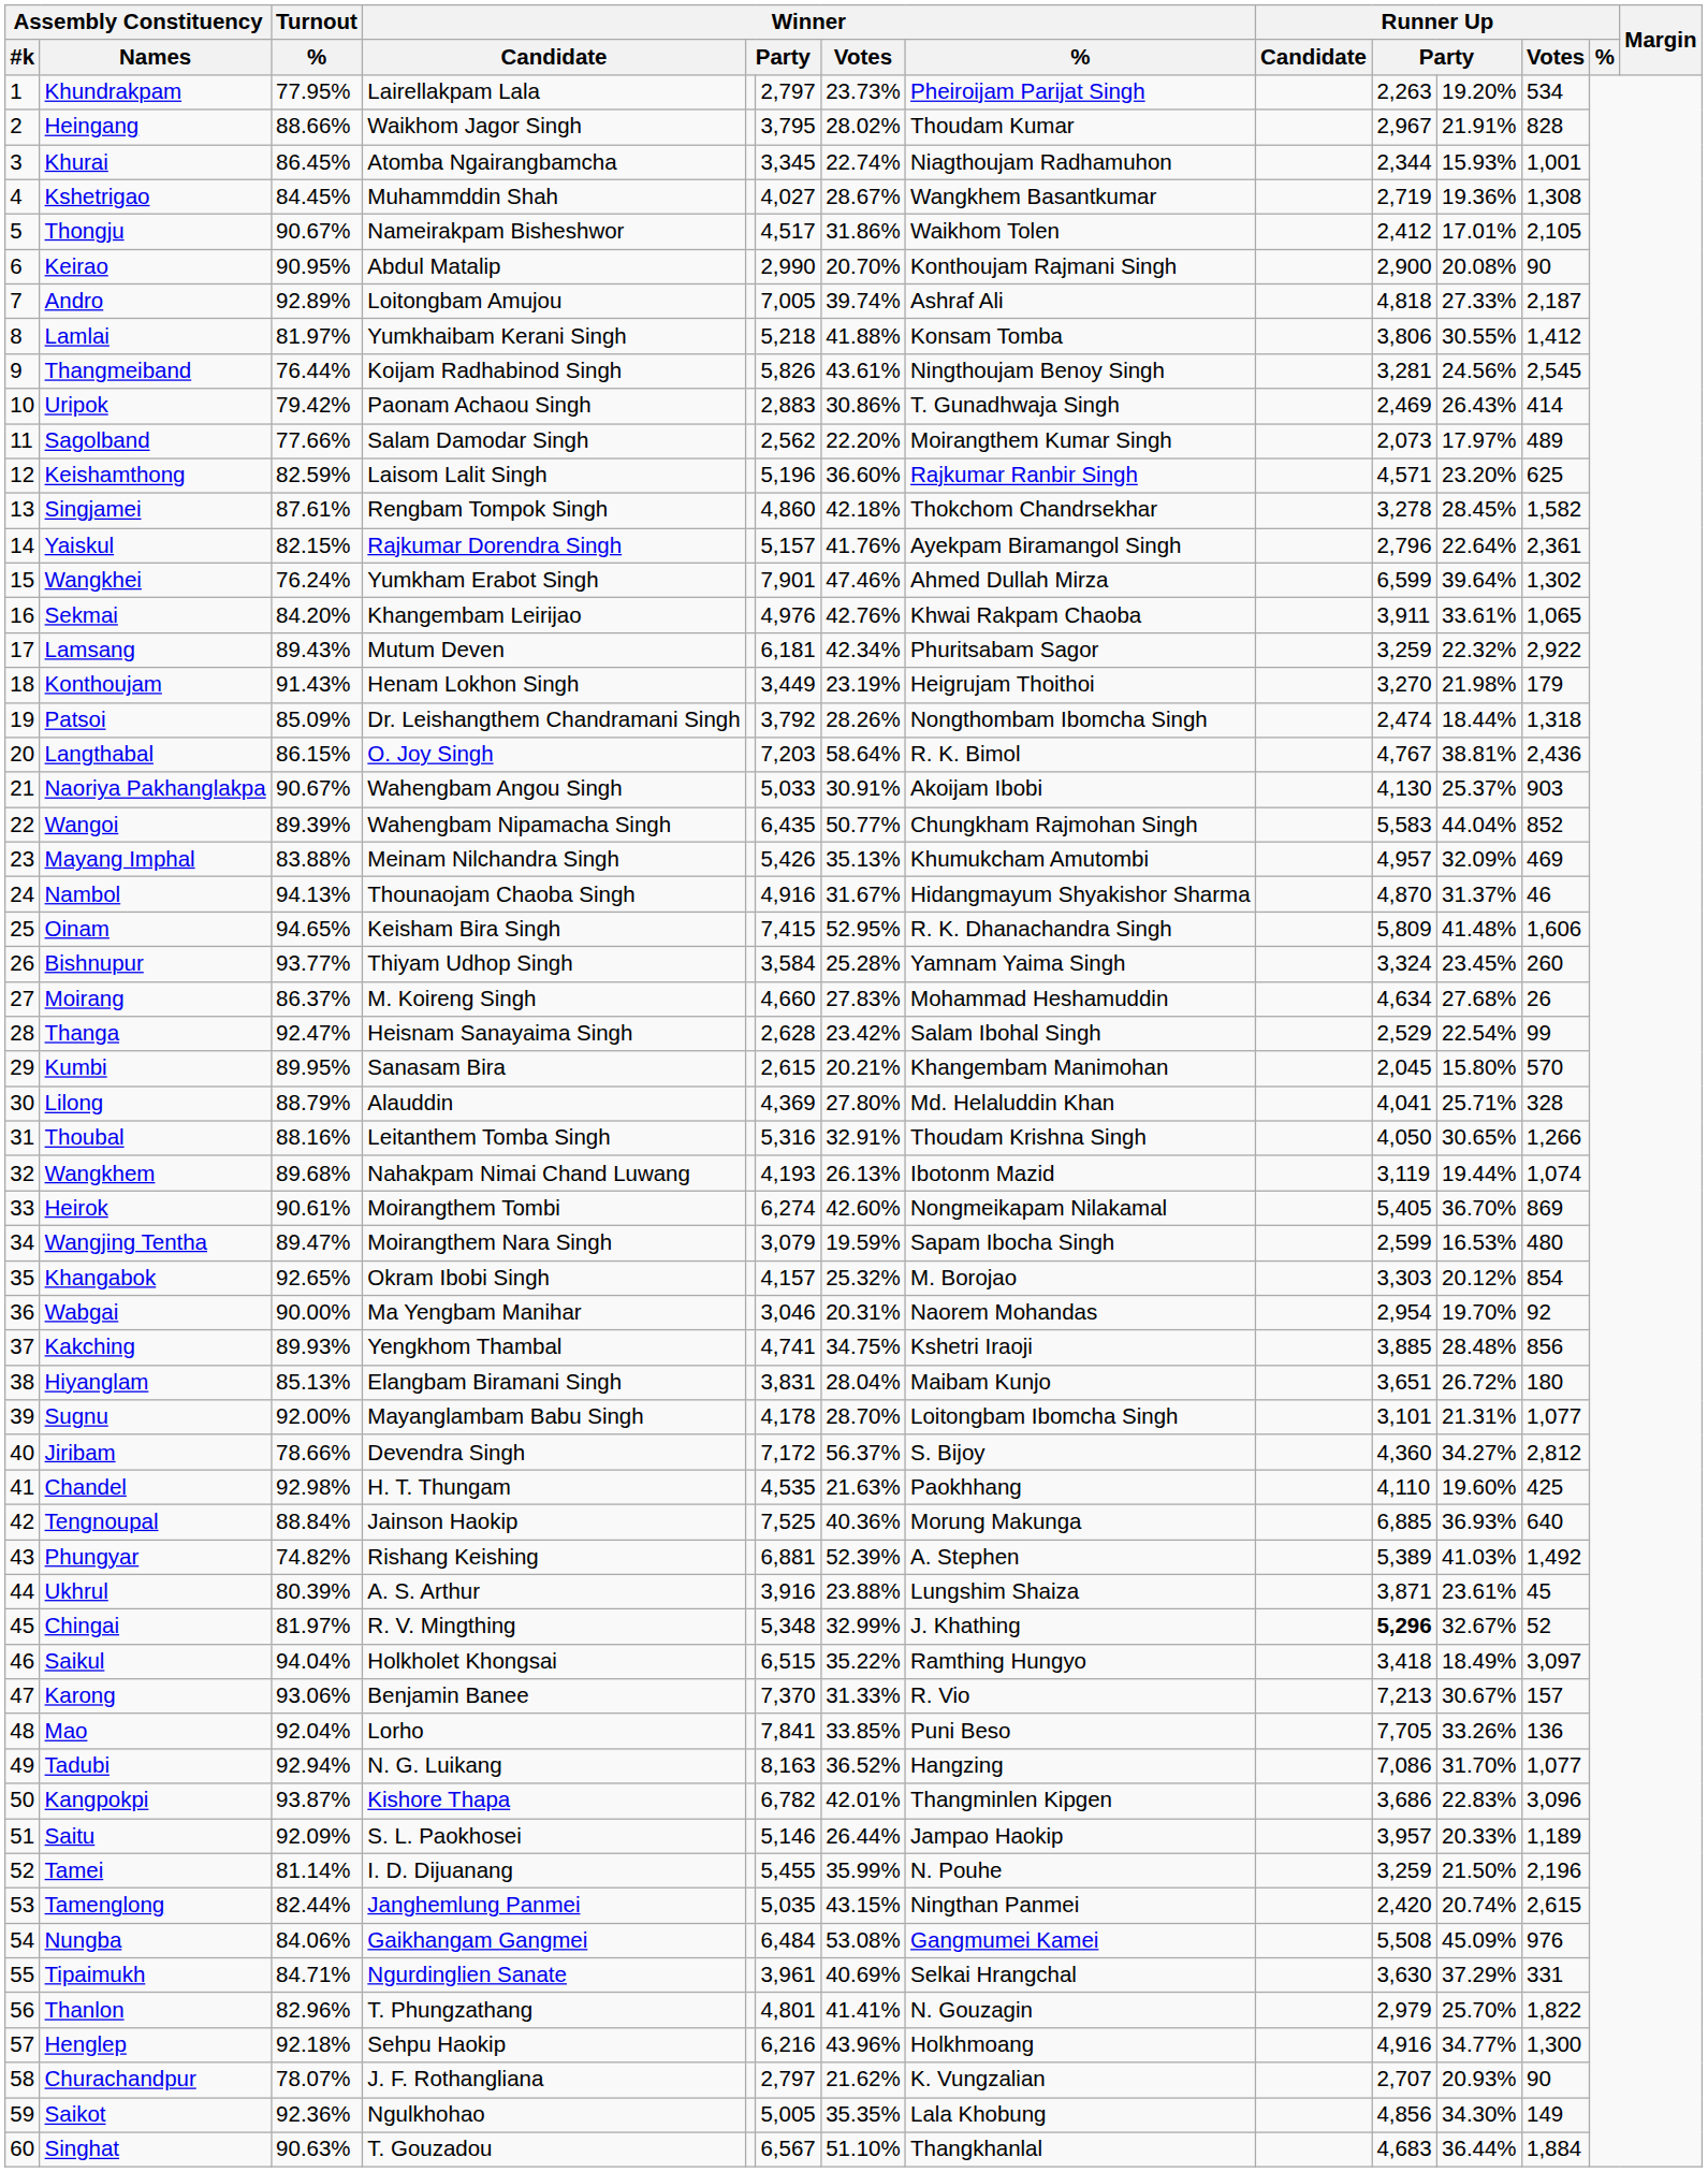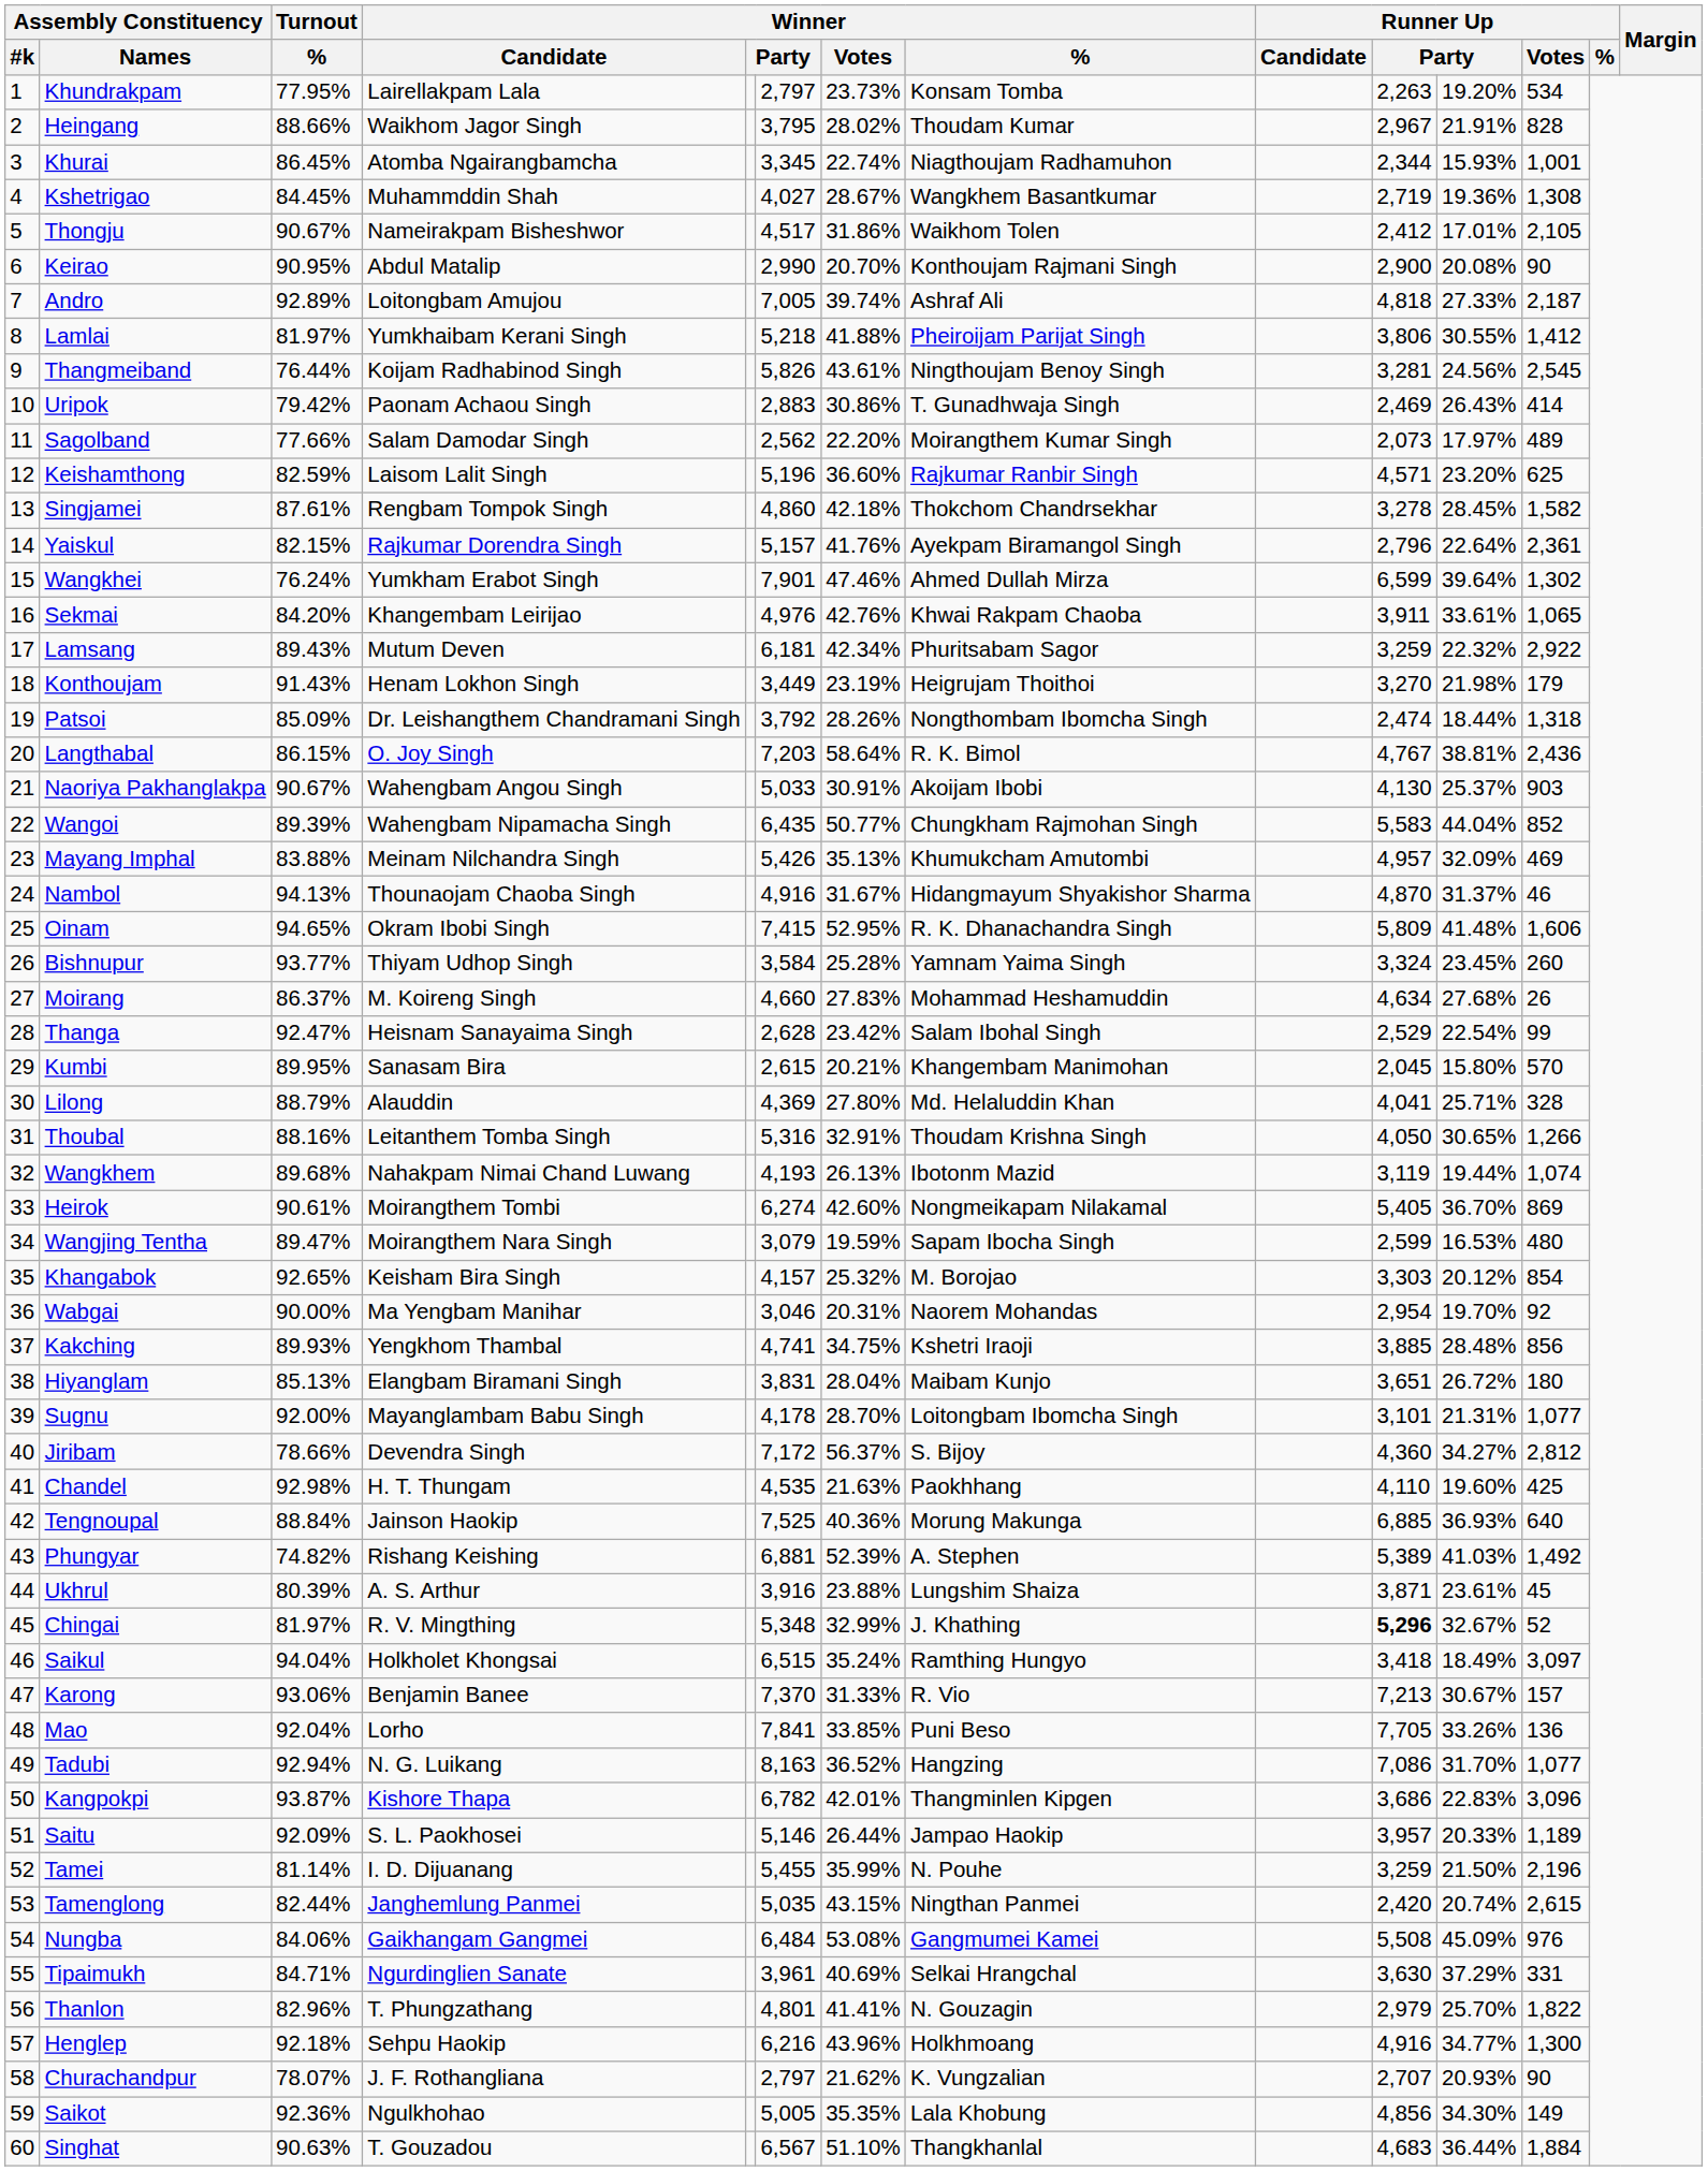Khundrakpam | Winner / %: Pheiroijam Parijat Singh -> Konsam Tomba
Lamlai | Winner / %: Konsam Tomba -> Pheiroijam Parijat Singh
Oinam | Winner / Candidate: Keisham Bira Singh -> Okram Ibobi Singh
Khangabok | Winner / Candidate: Okram Ibobi Singh -> Keisham Bira Singh
Saikul | Winner / Votes: 35.22% -> 35.24%
